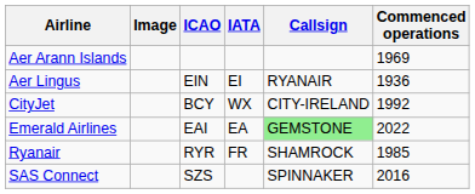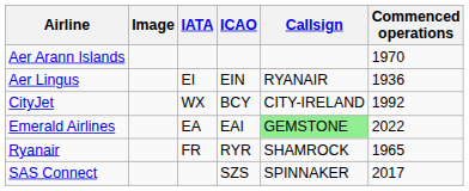columns swapped: IATA <-> ICAO
Aer Arann Islands | Commenced operations: 1969 -> 1970
Ryanair | Commenced operations: 1985 -> 1965
SAS Connect | Commenced operations: 2016 -> 2017
